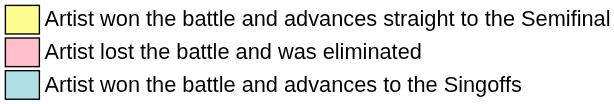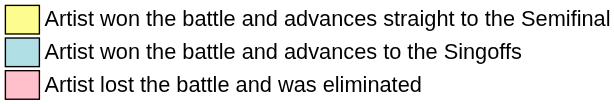rows swapped: Artist won the battle and advances to the Singoffs <-> Artist lost the battle and was eliminated
